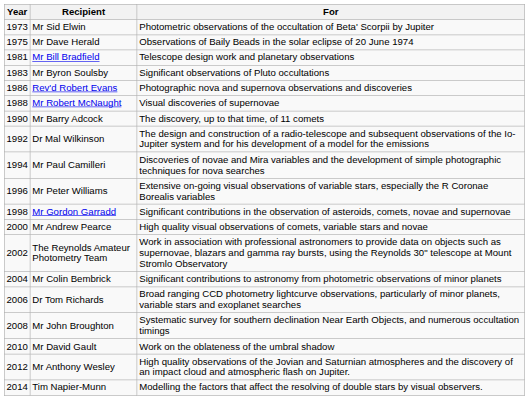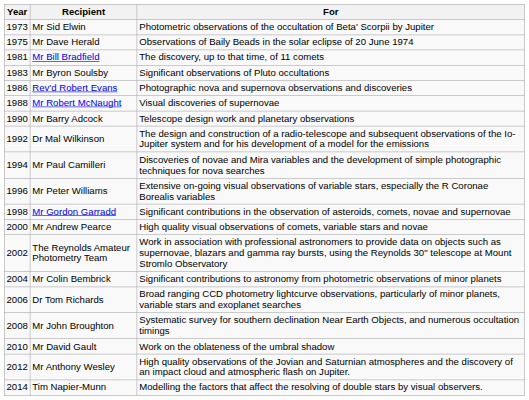Mr Bill Bradfield | For: Telescope design work and planetary observations -> The discovery, up to that time, of 11 comets
Mr Barry Adcock | For: The discovery, up to that time, of 11 comets -> Telescope design work and planetary observations
